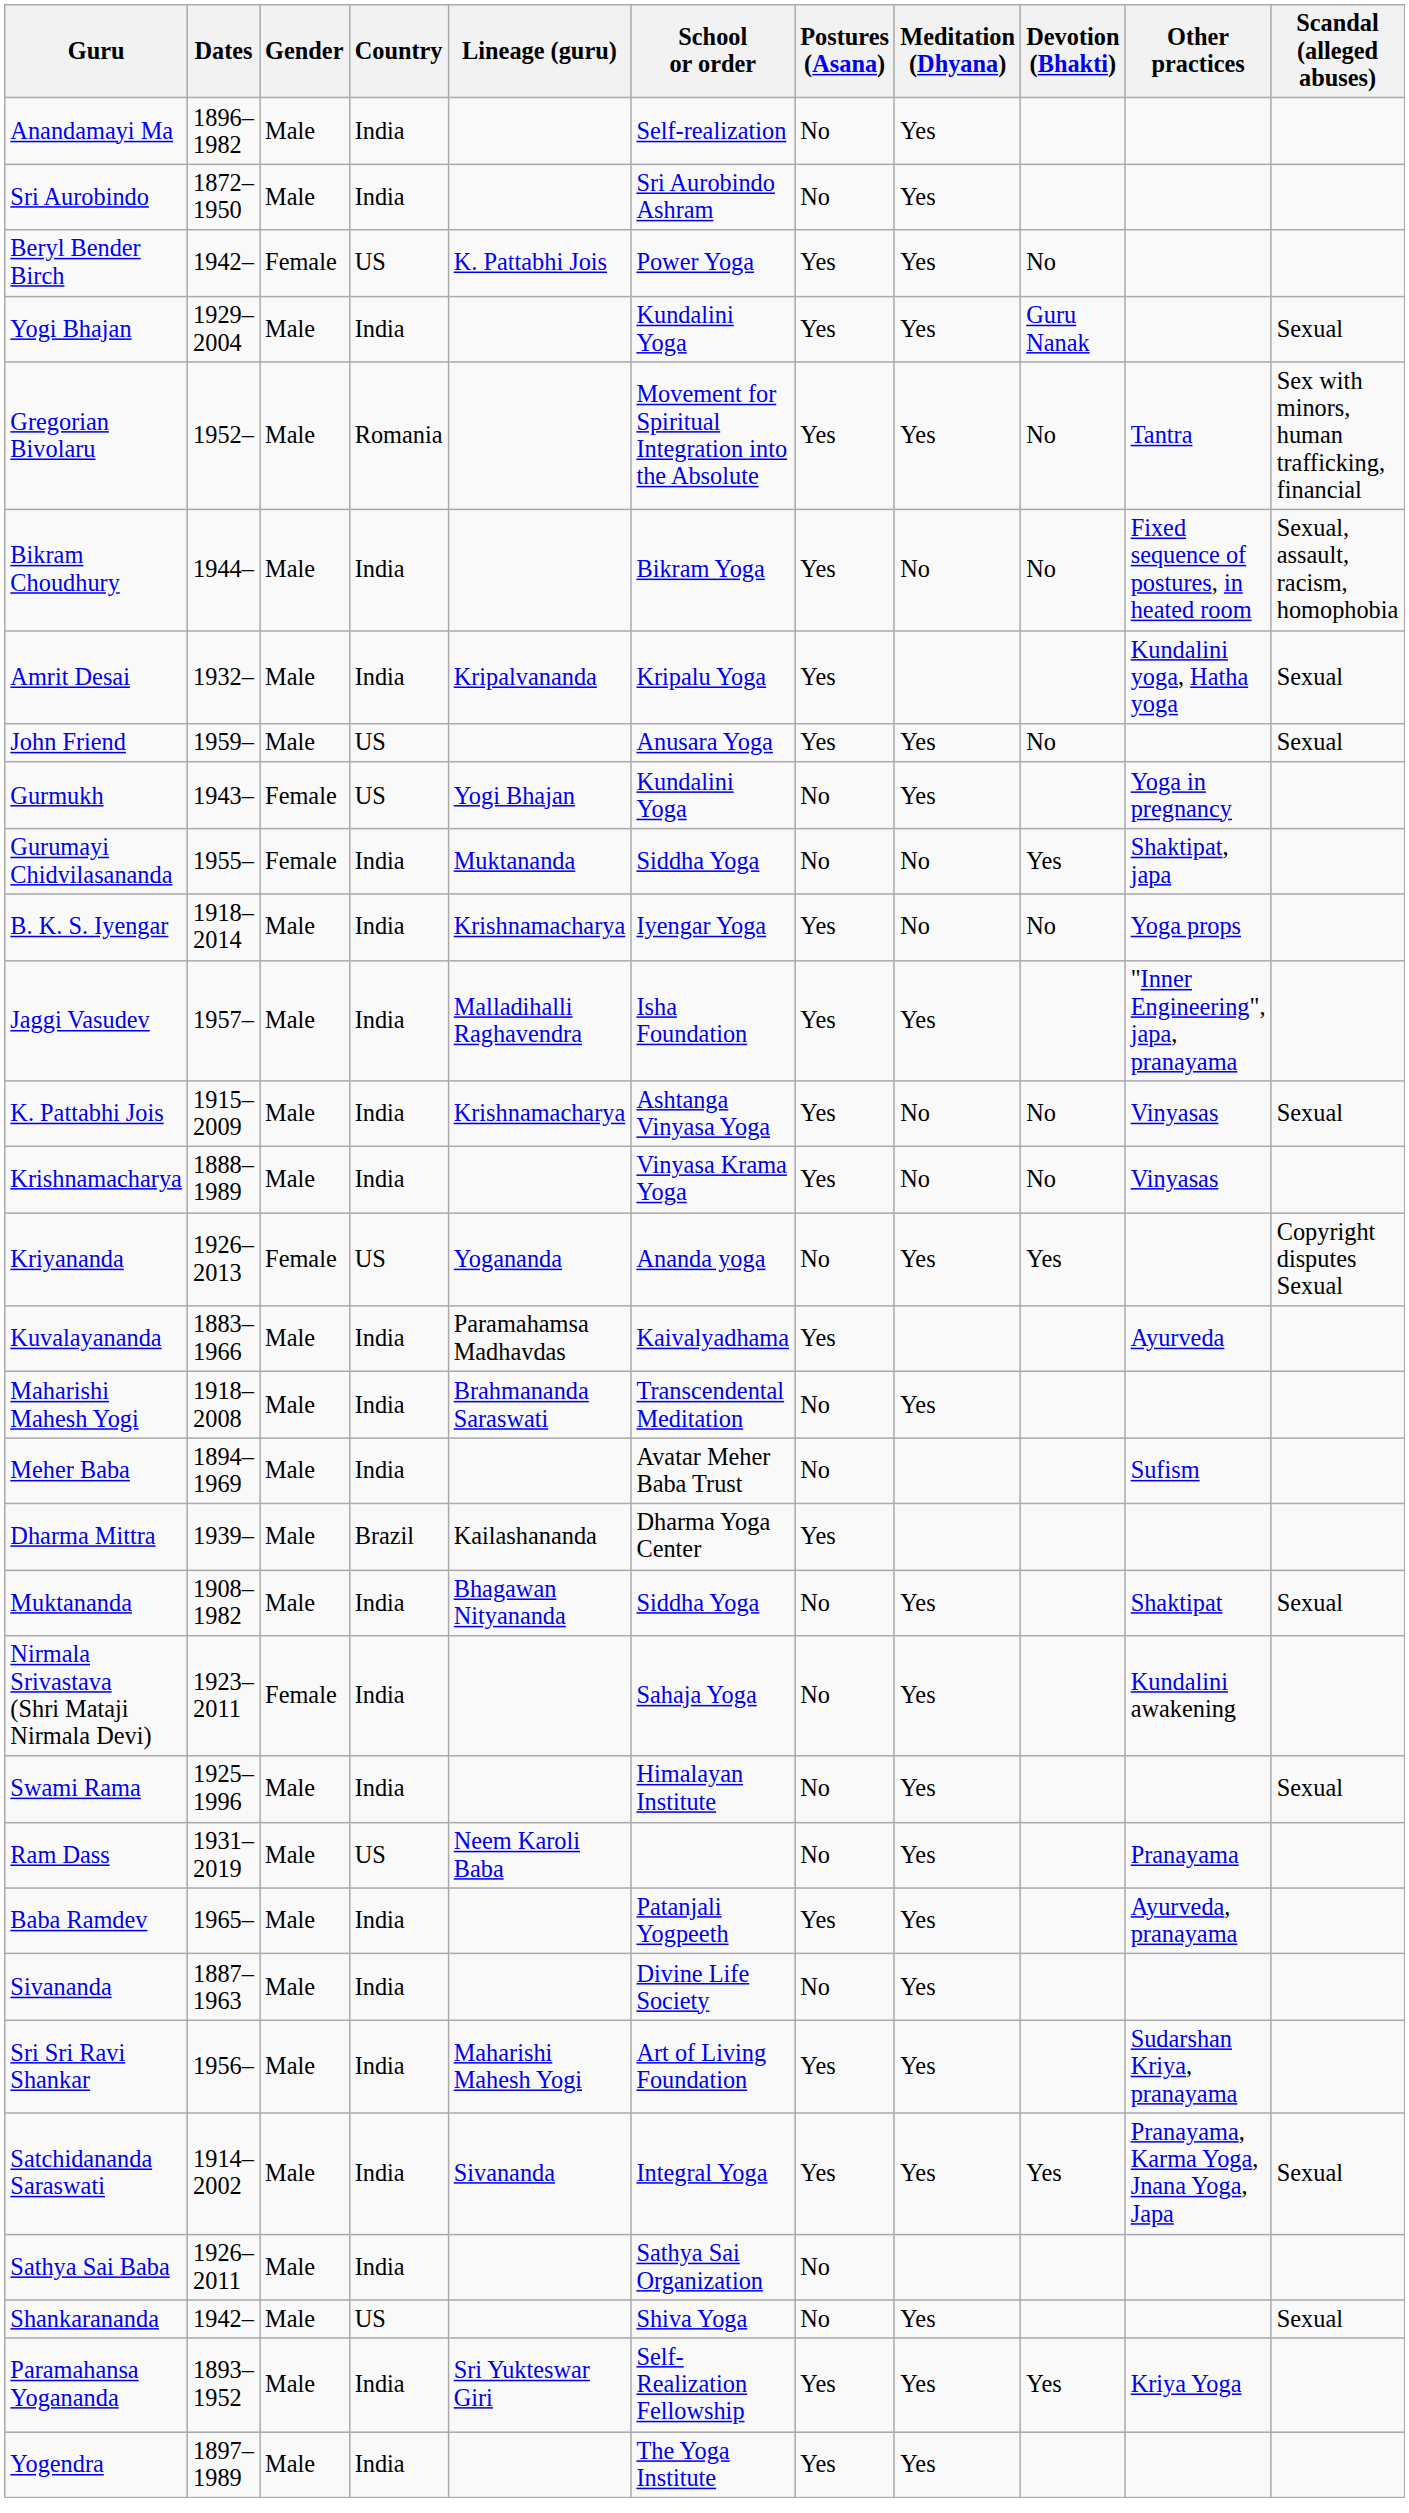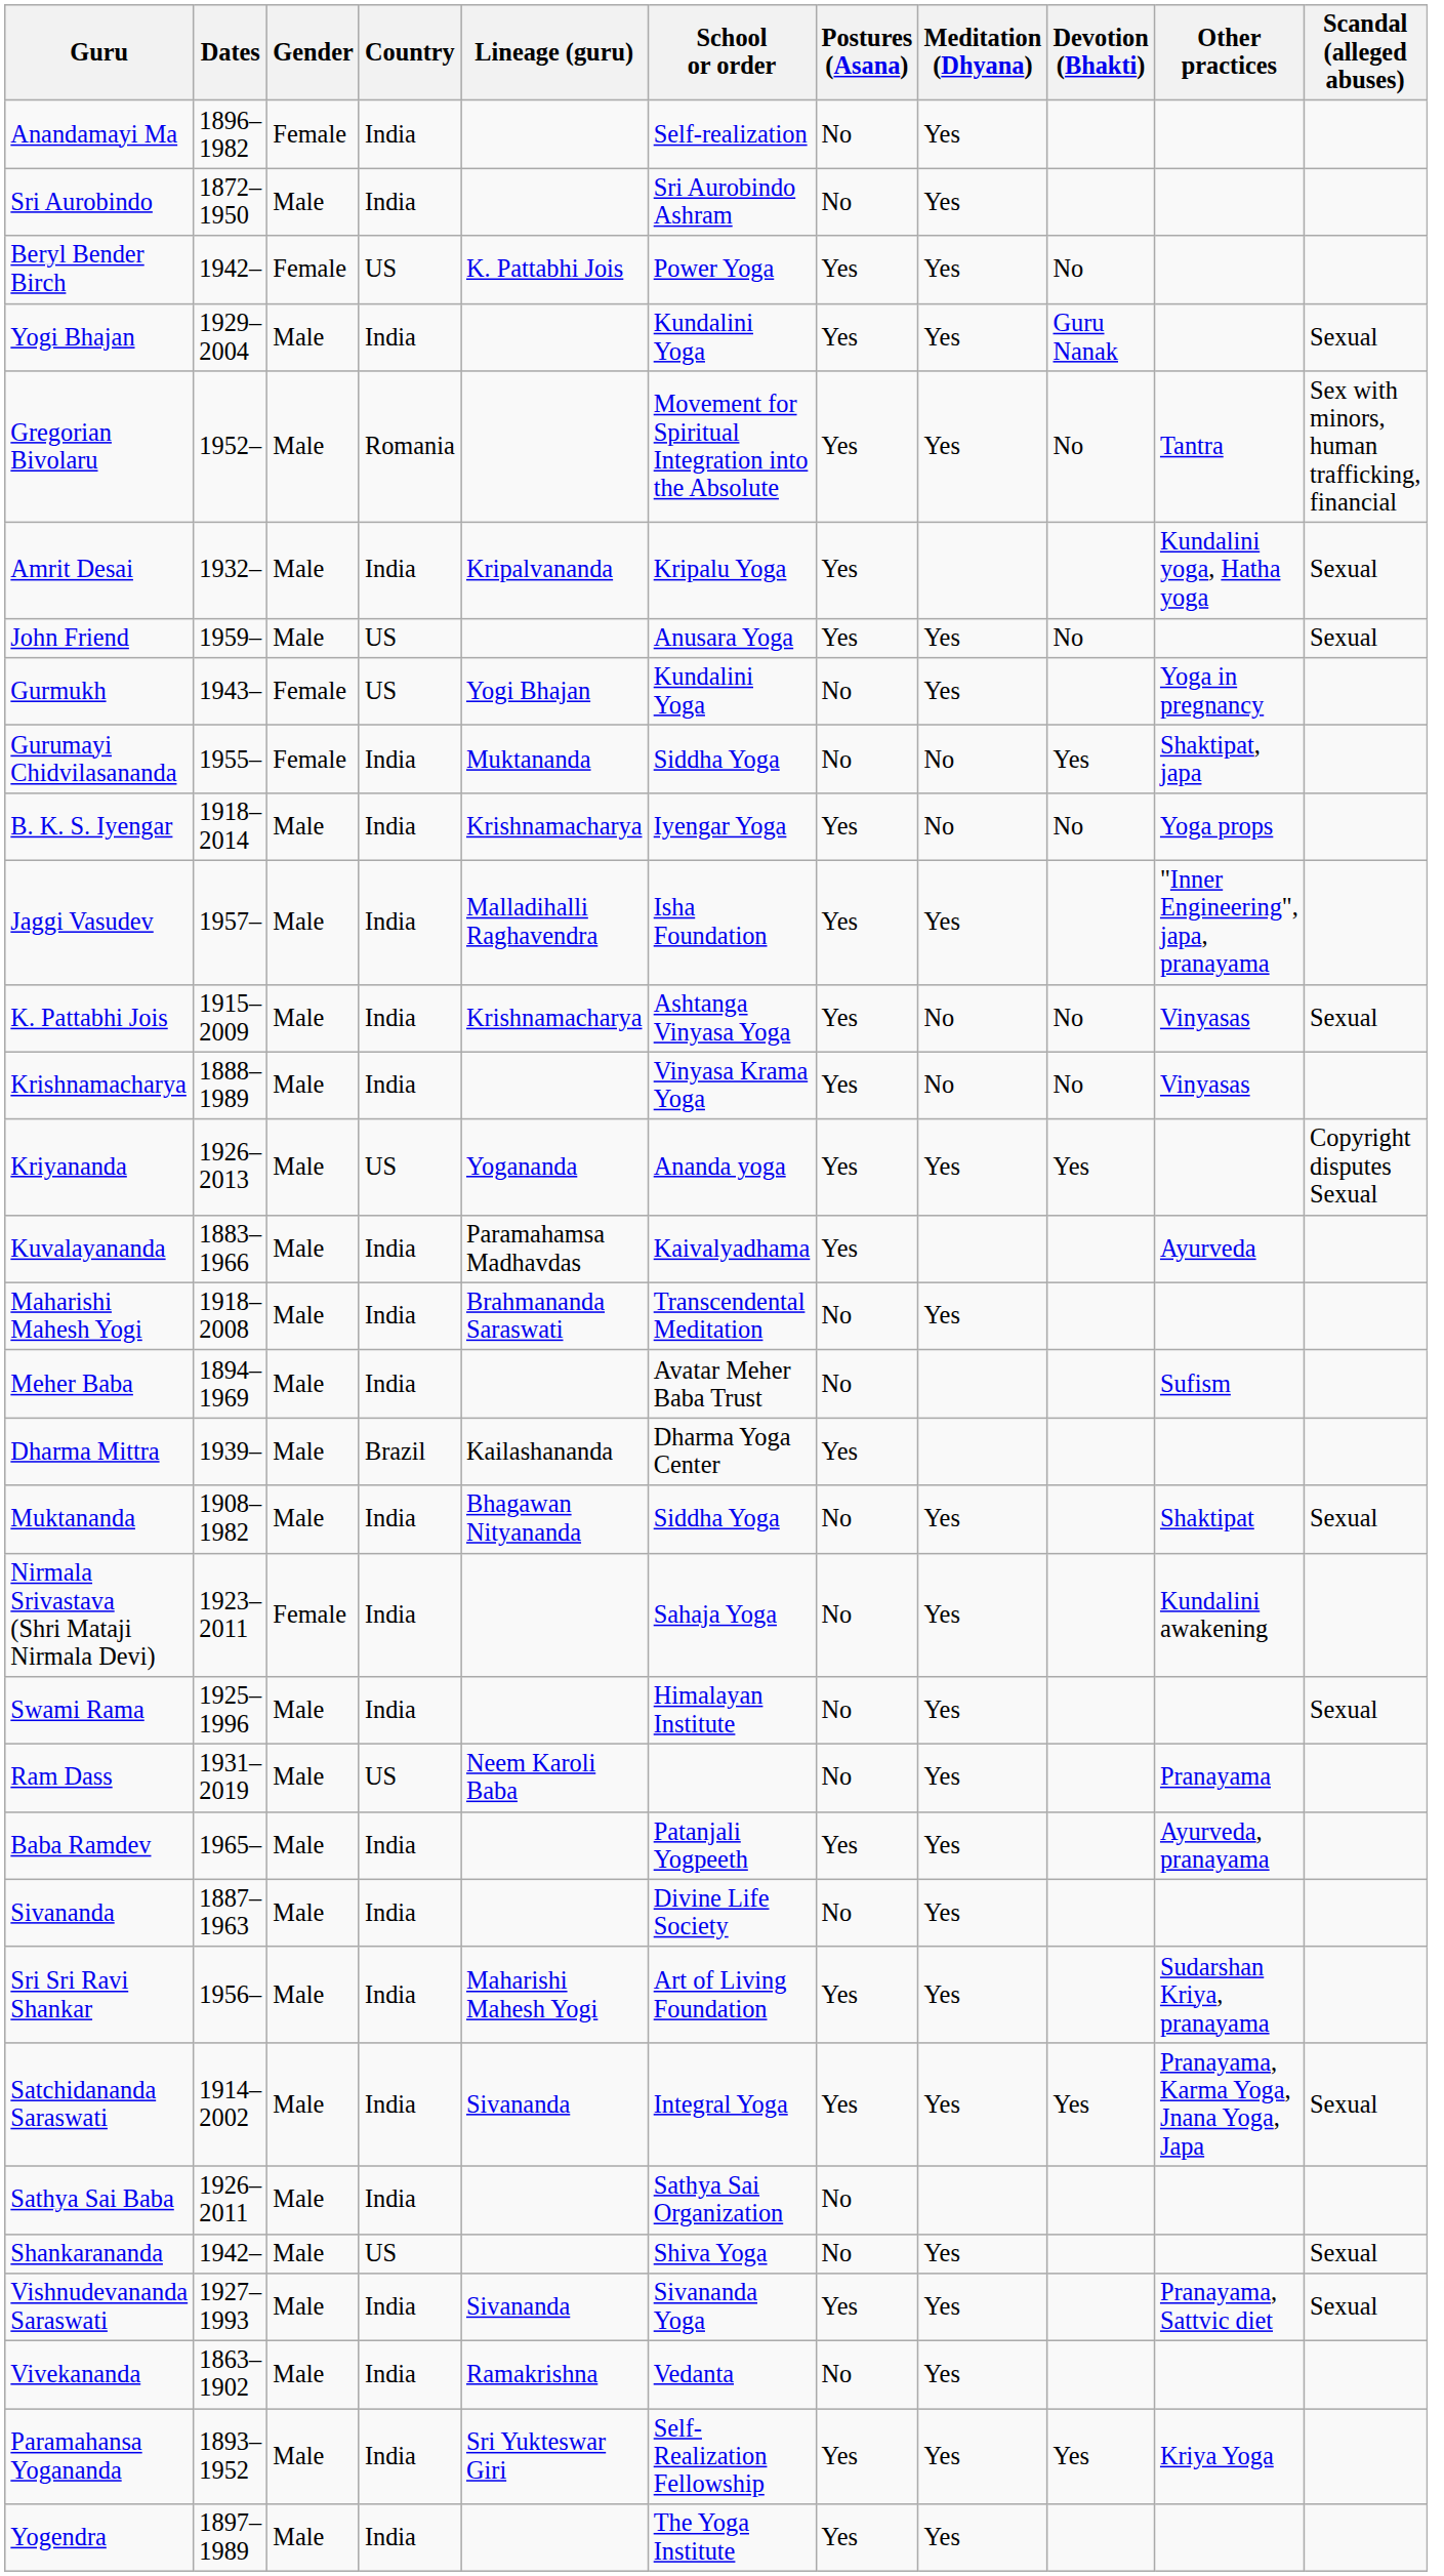Anandamayi Ma | Gender: Male -> Female
- row: Bikram Choudhury | 1944– | Male | India | Bikram Yoga | Yes | No | No | Fixed sequence of postures, in heated room | Sexual, assault, racism, homophobia
Kriyananda | Gender: Female -> Male
Kriyananda | Postures (Asana): No -> Yes
+ row: Vishnudevananda Saraswati | 1927–1993 | Male | India | Sivananda | Sivananda Yoga | Yes | Yes | Pranayama, Sattvic diet | Sexual
+ row: Vivekananda | 1863–1902 | Male | India | Ramakrishna | Vedanta | No | Yes
